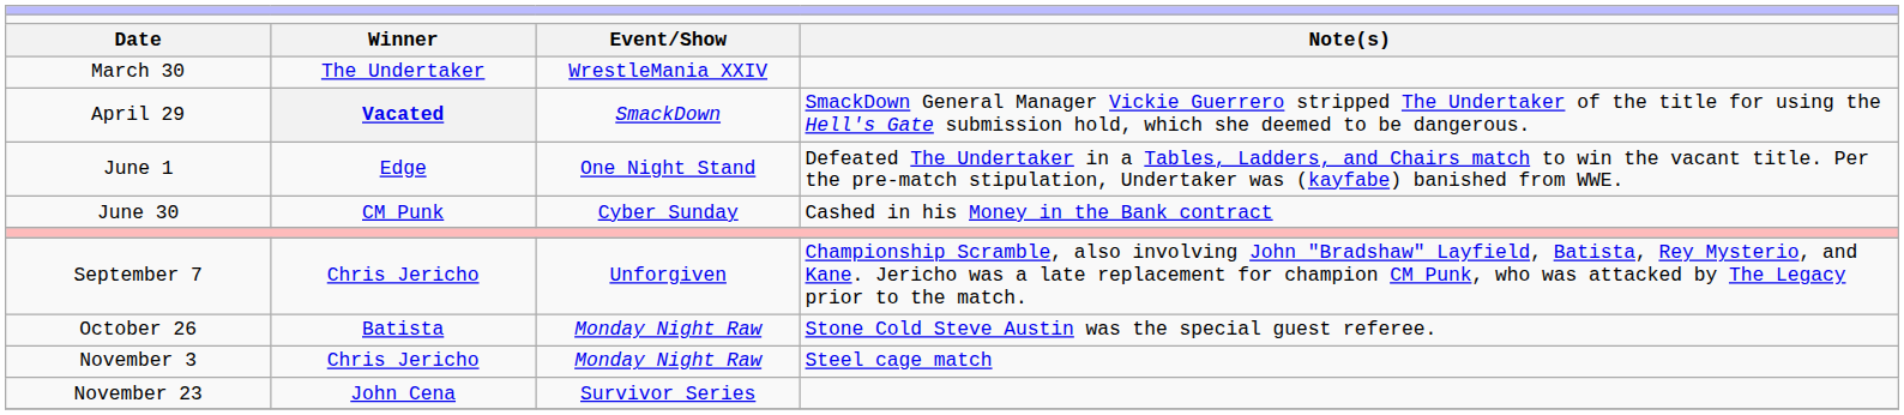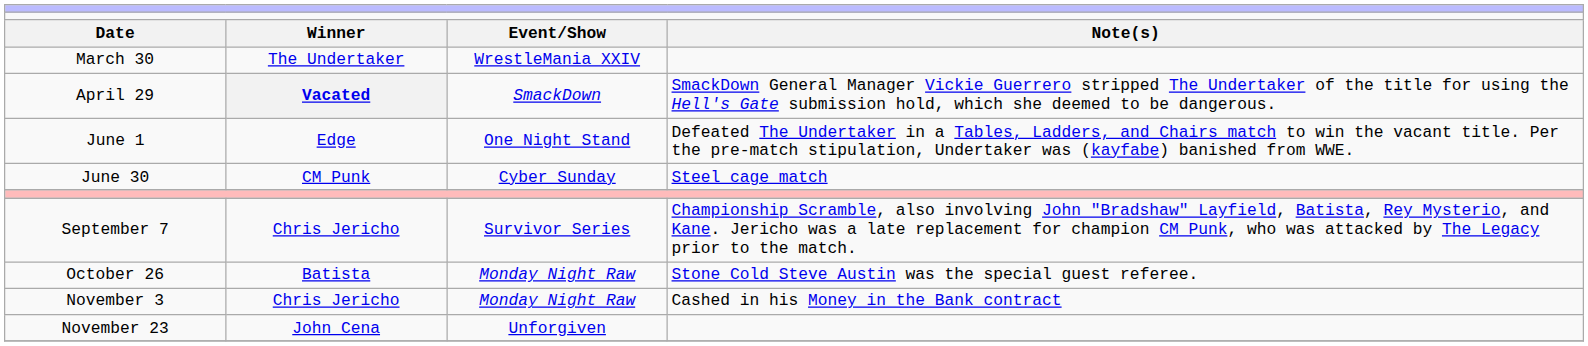June 30 | column 4: Cashed in his Money in the Bank contract -> Steel cage match
September 7 | column 3: Unforgiven -> Survivor Series
November 3 | column 4: Steel cage match -> Cashed in his Money in the Bank contract
November 23 | column 3: Survivor Series -> Unforgiven
